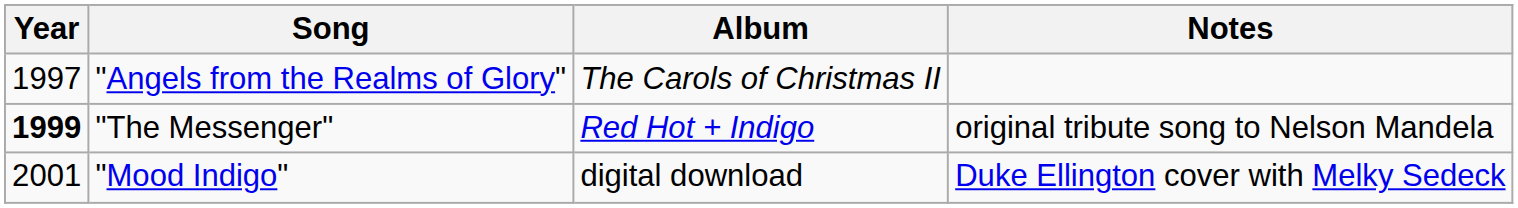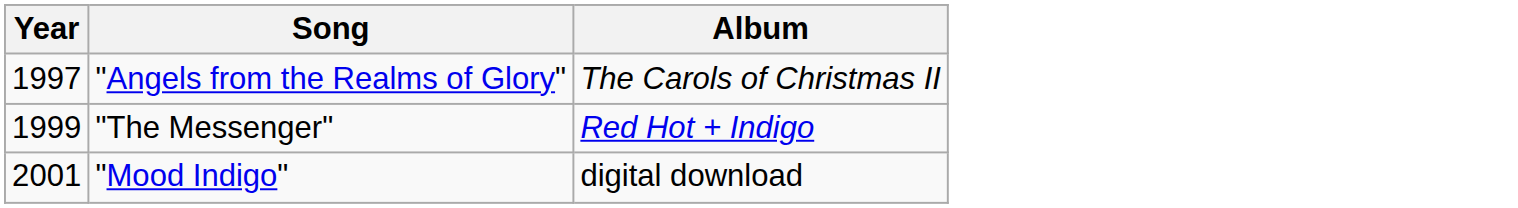- column: Notes | original tribute song to Nelson Mandela | Duke Ellington cover with Melky Sedeck
"The Messenger" | Year: bold -> normal
